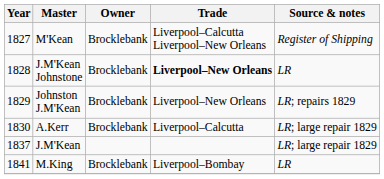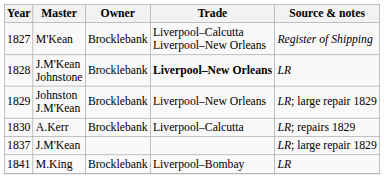Johnston J.M'Kean | Source & notes: LR; repairs 1829 -> LR; large repair 1829
A.Kerr | Source & notes: LR; large repair 1829 -> LR; repairs 1829
